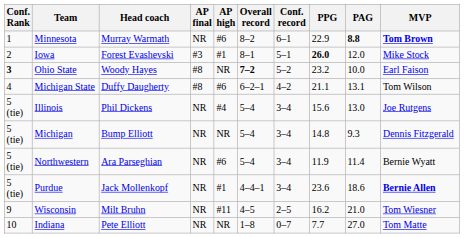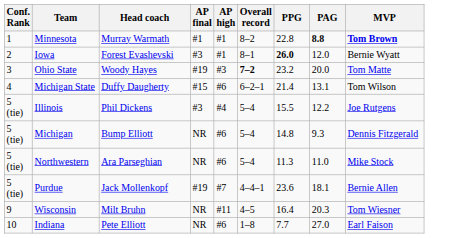- column: Conf. record | 6–1 | 5–1 | 5–2 | 4–2 | 3–4 | 3–4 | 3–4 | 3–4 | 2–5 | 0–7
Minnesota | AP final: NR -> #1
Minnesota | AP high: #6 -> #1
Minnesota | PPG: 22.9 -> 22.8
Iowa | MVP: Mike Stock -> Bernie Wyatt
Ohio State | Conf. Rank: bold -> normal
Ohio State | AP final: #8 -> #19
Ohio State | AP high: NR -> #3
Ohio State | PAG: 10.0 -> 20.0
Ohio State | MVP: Earl Faison -> Tom Matte
Michigan State | AP final: #8 -> #15
Michigan State | PPG: 21.1 -> 21.4
Illinois | AP final: NR -> #3
Illinois | PPG: 15.6 -> 15.5
Illinois | PAG: 13.0 -> 12.2
Michigan | AP high: NR -> #6
Northwestern | PPG: 11.9 -> 11.3
Northwestern | PAG: 11.4 -> 11.0
Northwestern | MVP: Bernie Wyatt -> Mike Stock
Purdue | AP final: NR -> #19
Purdue | AP high: #1 -> #7
Purdue | PAG: 18.6 -> 18.1
Purdue | MVP: bold -> normal
Wisconsin | PPG: 16.2 -> 16.4
Wisconsin | PAG: 21.0 -> 20.3
Indiana | AP high: NR -> #6
Indiana | MVP: Tom Matte -> Earl Faison
